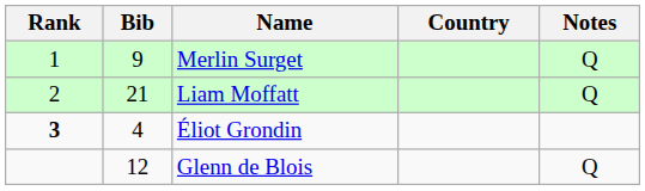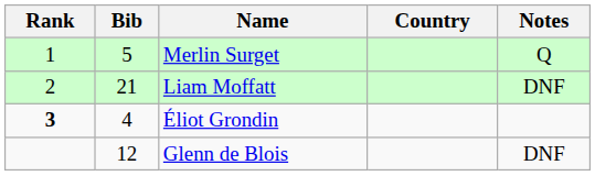Merlin Surget | Bib: 9 -> 5
Liam Moffatt | Notes: Q -> DNF
Glenn de Blois | Notes: Q -> DNF
